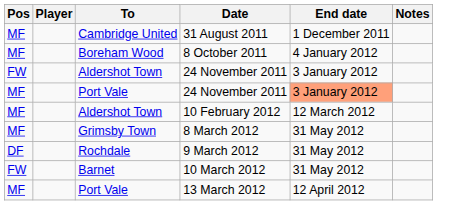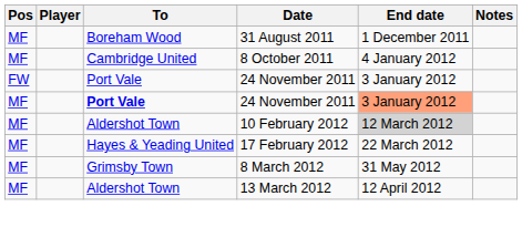31 August 2011 | To: Cambridge United -> Boreham Wood
8 October 2011 | To: Boreham Wood -> Cambridge United
FW / 24 November 2011 | To: Aldershot Town -> Port Vale
MF / 24 November 2011 | To: normal -> bold
10 February 2012 | End date: no background -> lightgrey background
+ row: MF | Hayes & Yeading United | 17 February 2012 | 22 March 2012
- row: DF | Rochdale | 9 March 2012 | 31 May 2012
- row: FW | Barnet | 10 March 2012 | 31 May 2012
13 March 2012 | To: Port Vale -> Aldershot Town
